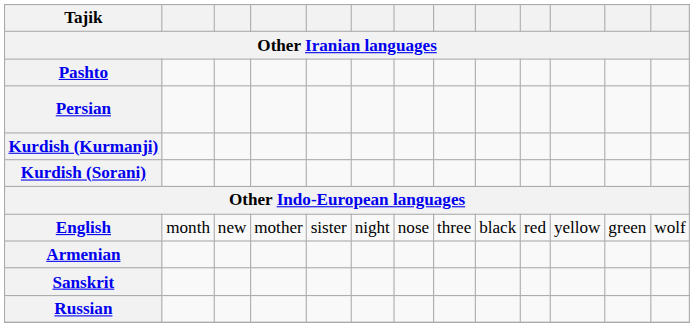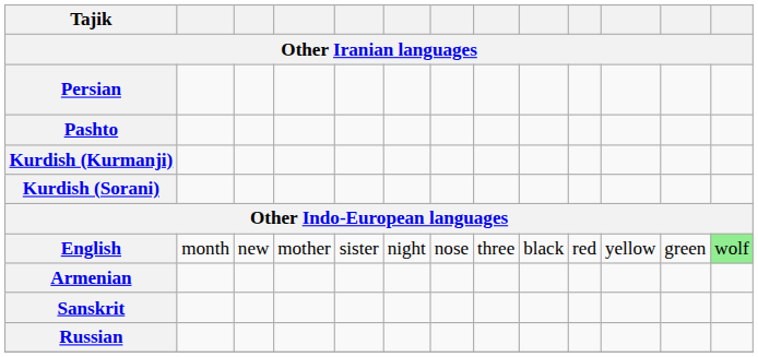rows swapped: Persian <-> Pashto
English | column 13: no background -> lightgreen background
